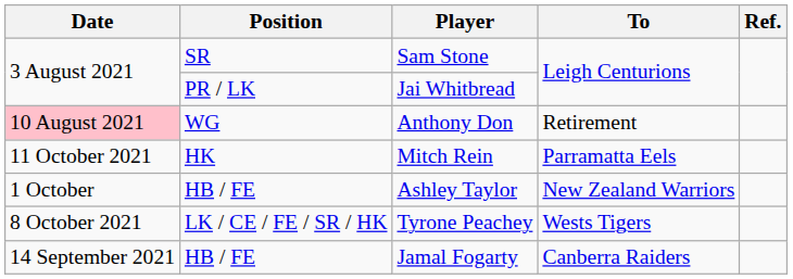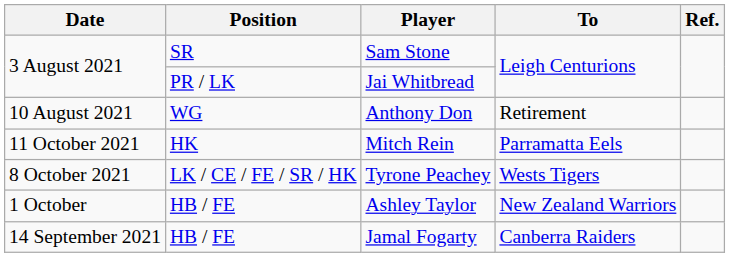Anthony Don | Date: pink background -> no background
rows swapped: Ashley Taylor <-> Tyrone Peachey
